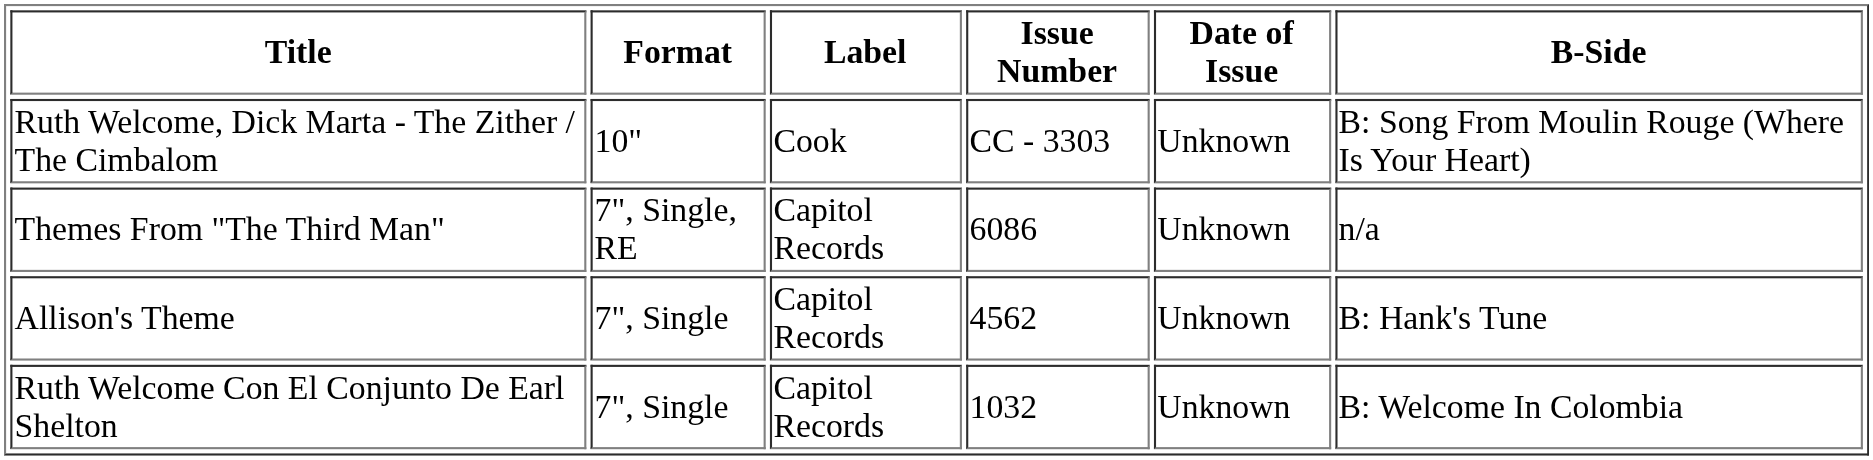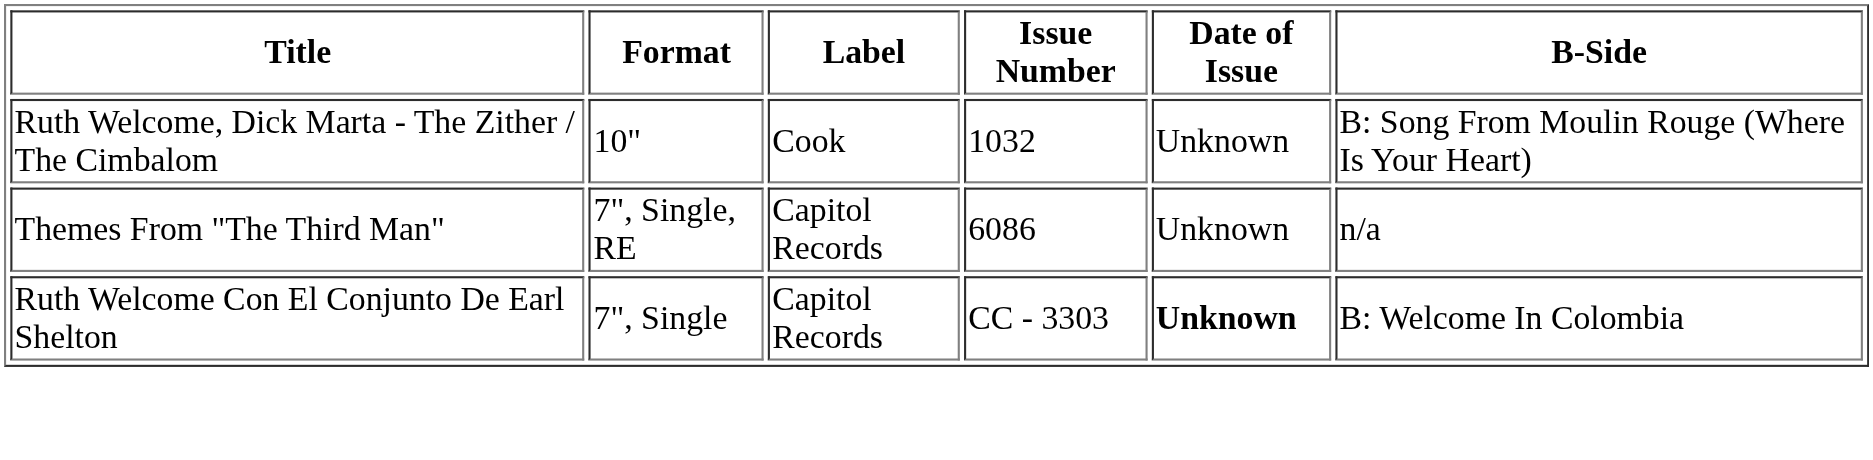Ruth Welcome, Dick Marta - The Zither / The Cimbalom | Issue Number: CC - 3303 -> 1032
- row: Allison's Theme | 7", Single | Capitol Records | 4562 | Unknown | B: Hank's Tune
Ruth Welcome Con El Conjunto De Earl Shelton | Issue Number: 1032 -> CC - 3303
Ruth Welcome Con El Conjunto De Earl Shelton | Date of Issue: normal -> bold
